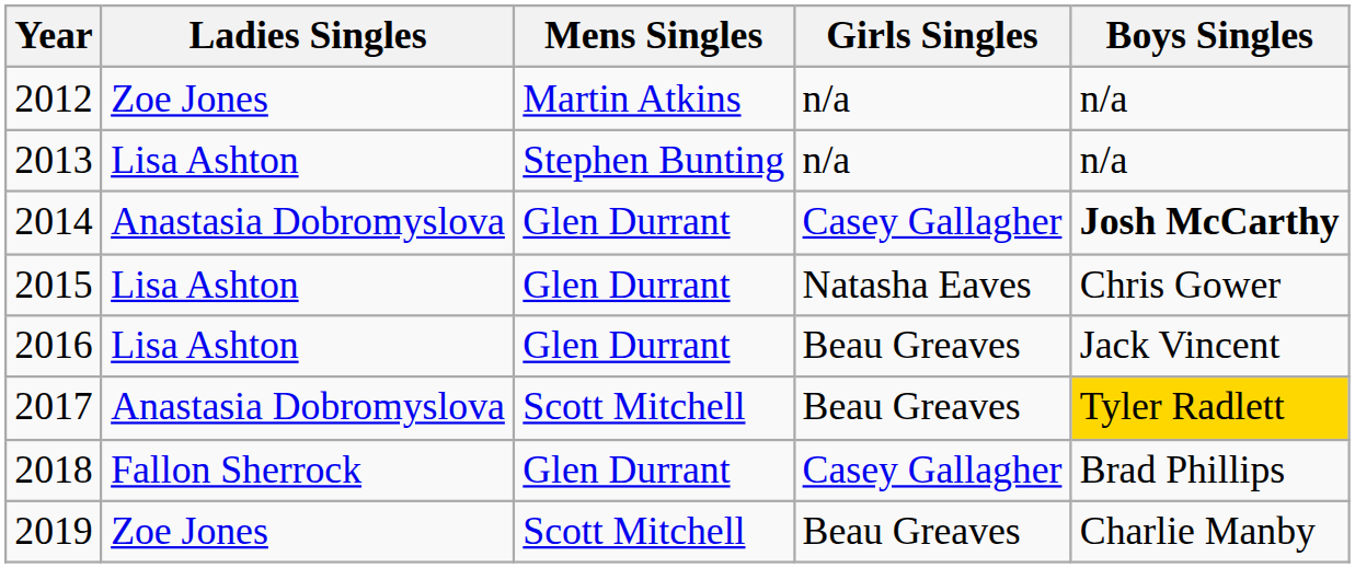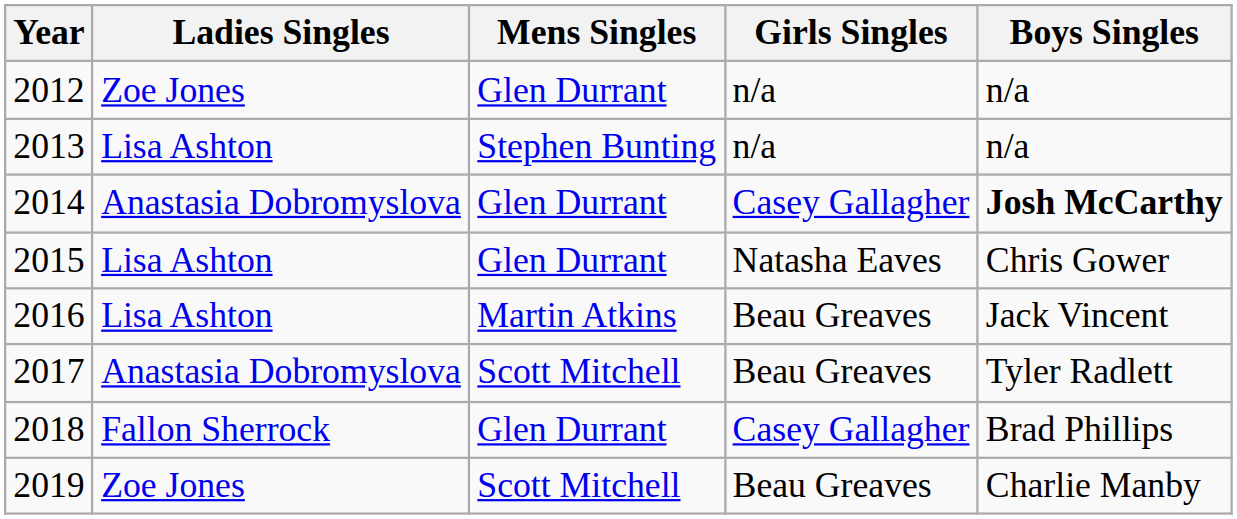2012 | Mens Singles: Martin Atkins -> Glen Durrant
2016 | Mens Singles: Glen Durrant -> Martin Atkins
2017 | Boys Singles: gold background -> no background
